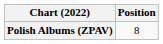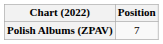Polish Albums (ZPAV) | Position: 8 -> 7
